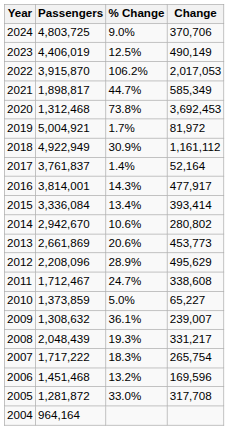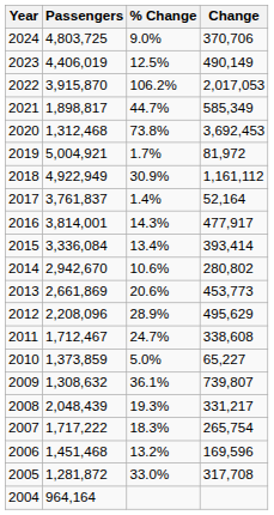2009 | Change: 239,007 -> 739,807
